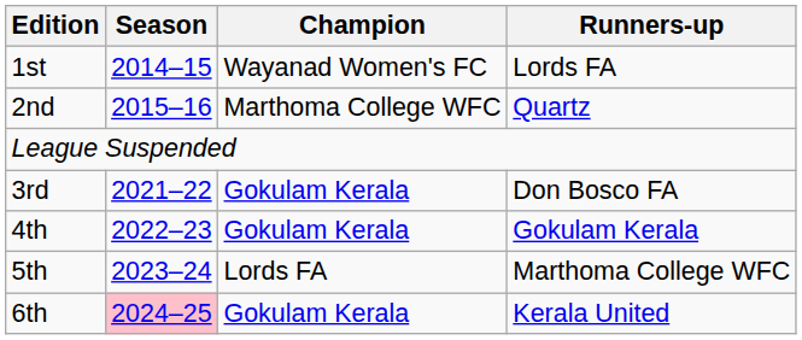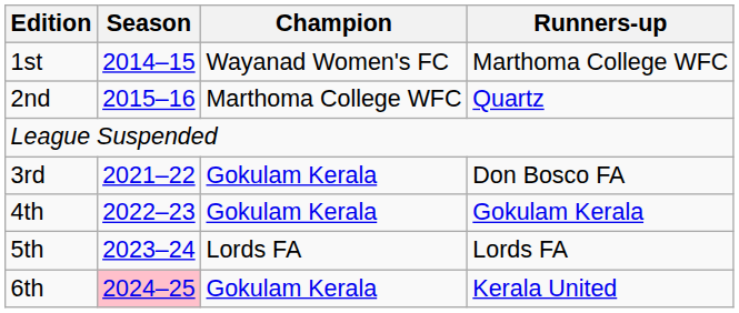1st | Runners-up: Lords FA -> Marthoma College WFC
5th | Runners-up: Marthoma College WFC -> Lords FA
